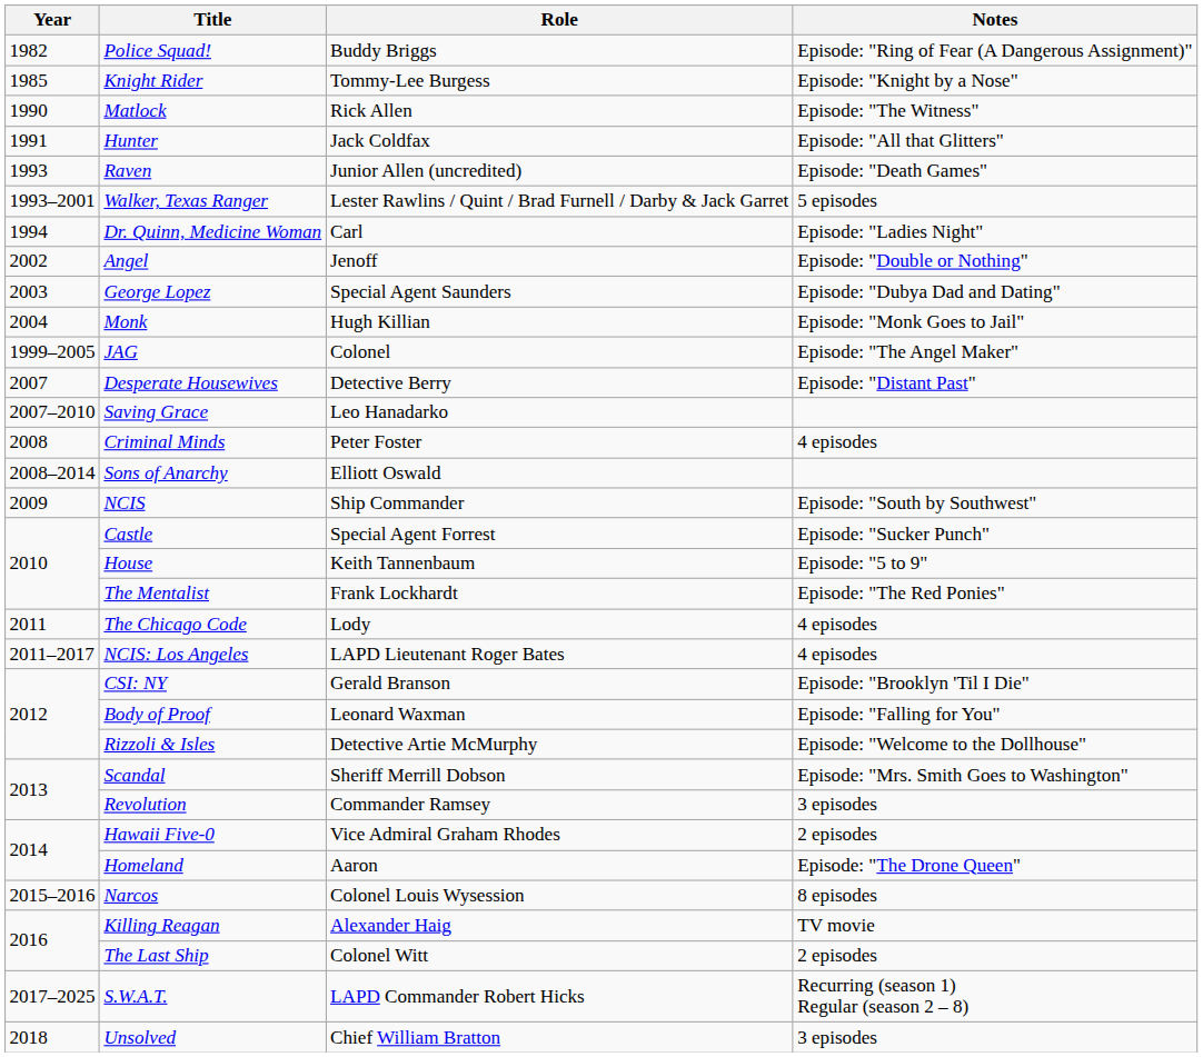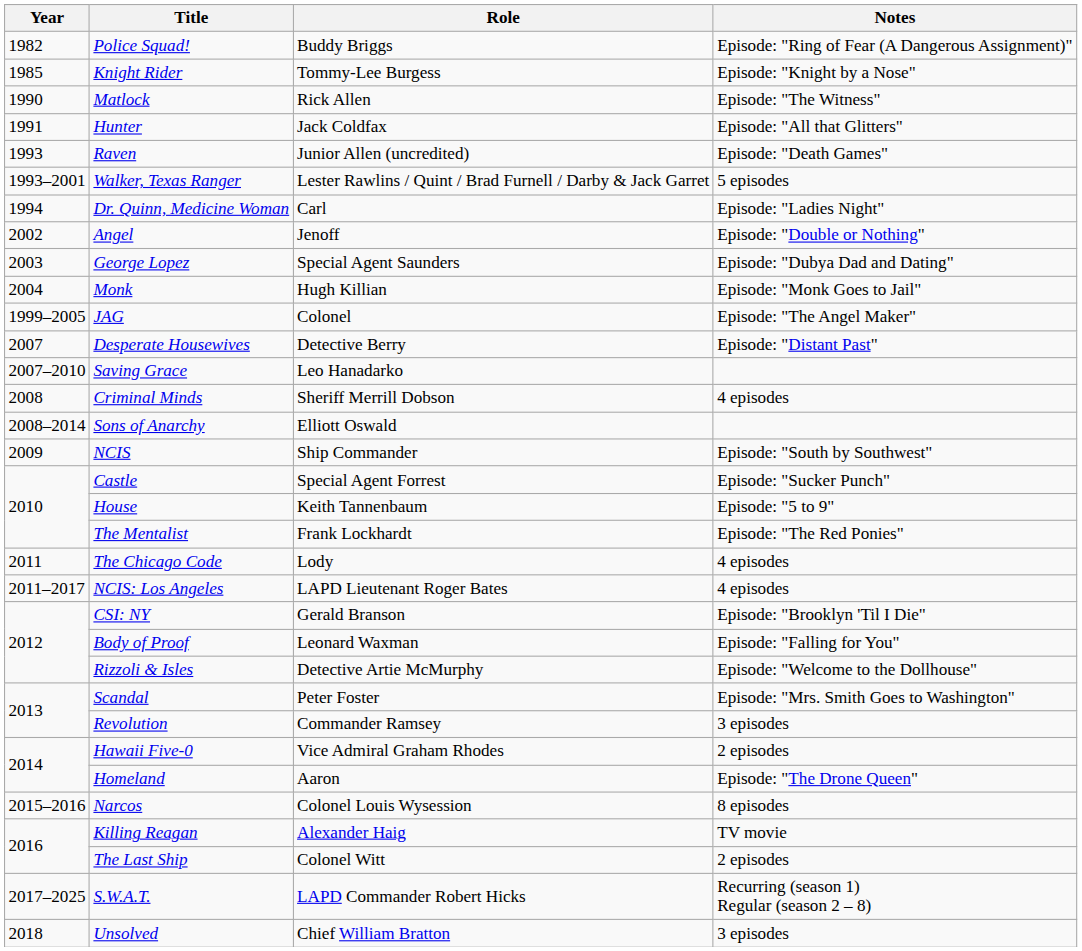Criminal Minds | Role: Peter Foster -> Sheriff Merrill Dobson
Scandal | Role: Sheriff Merrill Dobson -> Peter Foster
